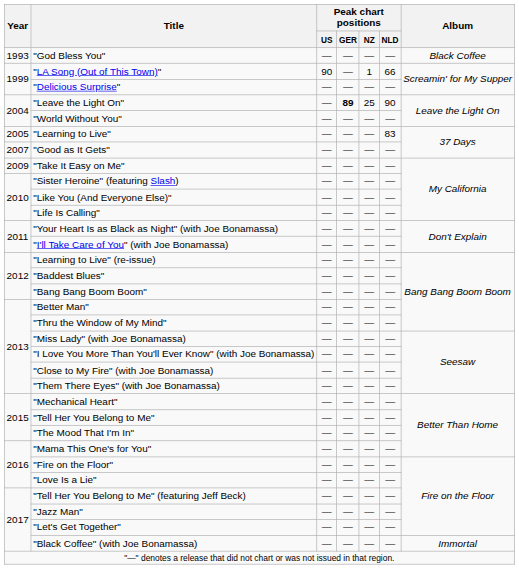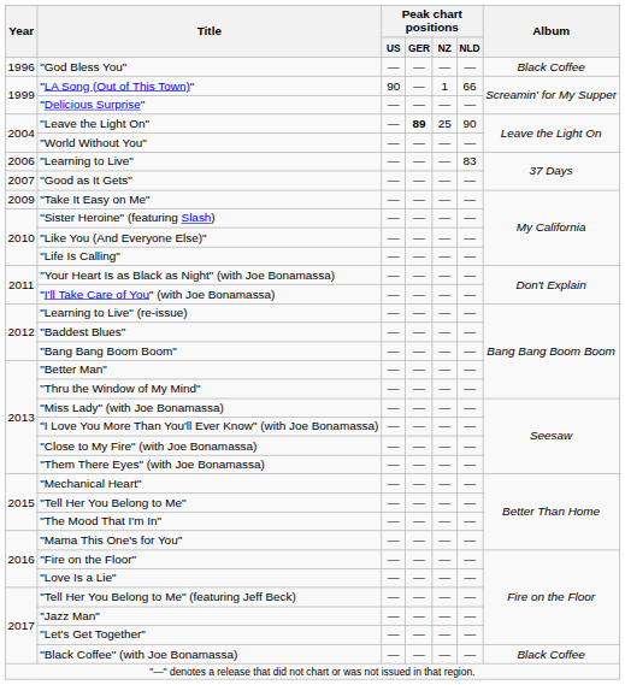"God Bless You" | Year: 1993 -> 1996
"Learning to Live" | Year: 2005 -> 2006
"Black Coffee" (with Joe Bonamassa) | Album: Immortal -> Black Coffee
